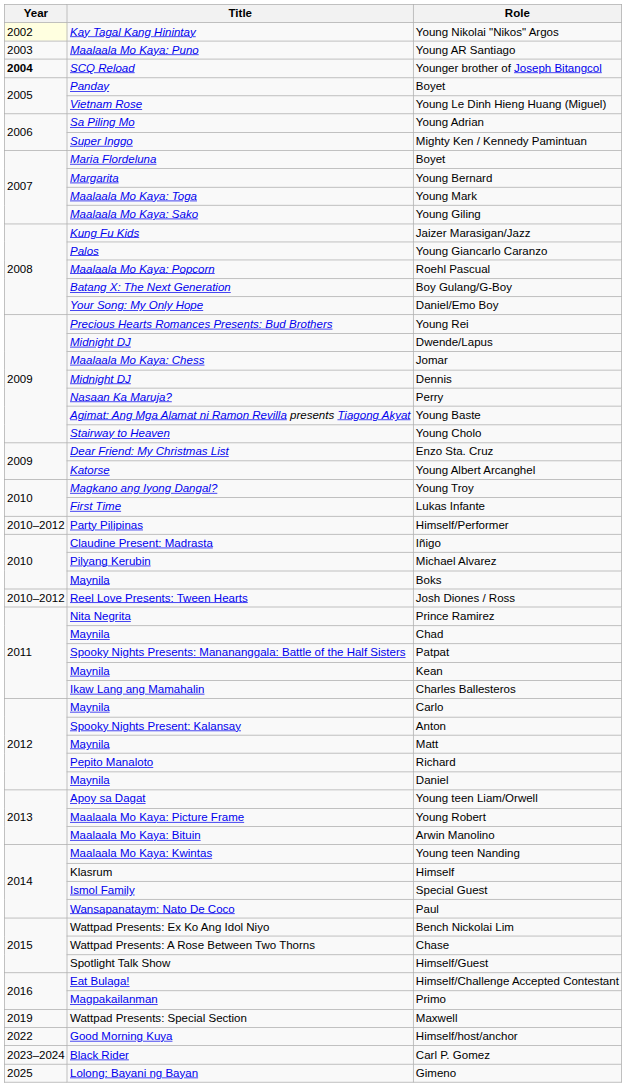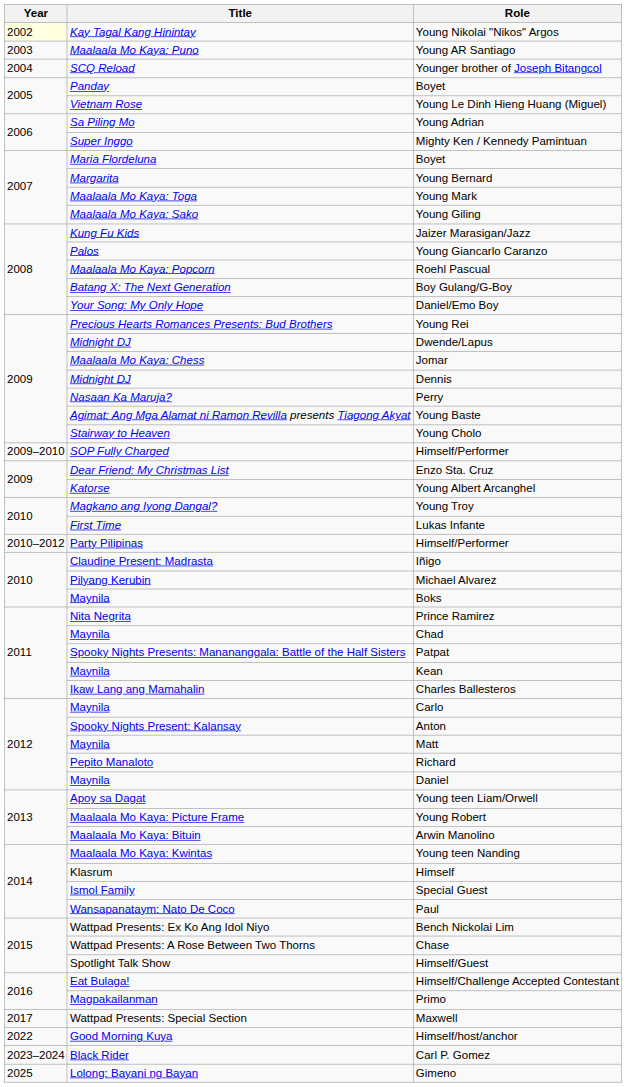Younger brother of Joseph Bitangcol | Year: bold -> normal
+ row: 2009–2010 | SOP Fully Charged | Himself/Performer
- row: 2010–2012 | Reel Love Presents: Tween Hearts | Josh Diones / Ross
Maxwell | Year: 2019 -> 2017
